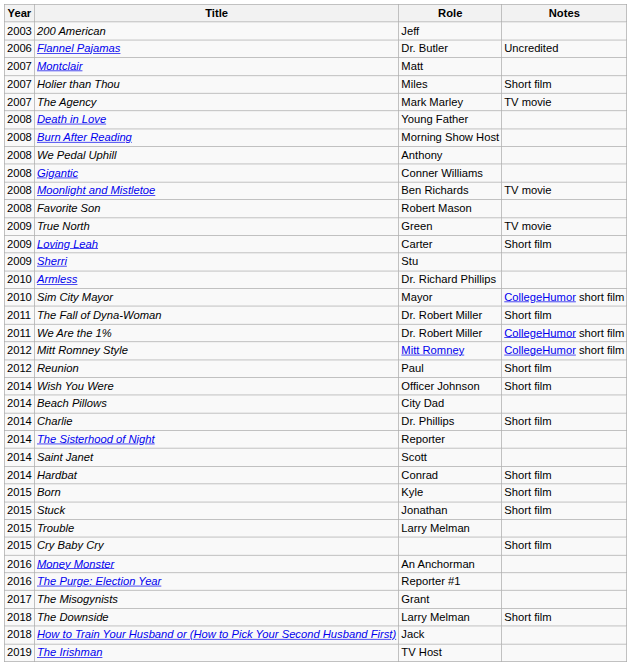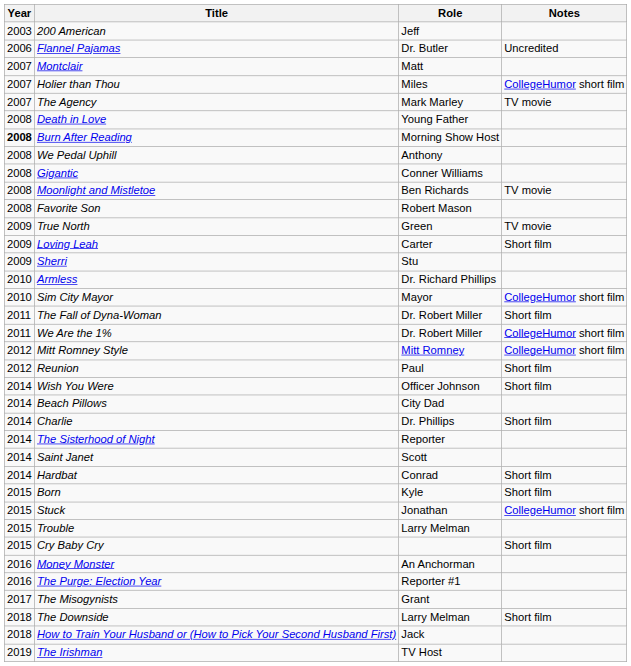Holier than Thou | Notes: Short film -> CollegeHumor short film
Burn After Reading | Year: normal -> bold
Stuck | Notes: Short film -> CollegeHumor short film
